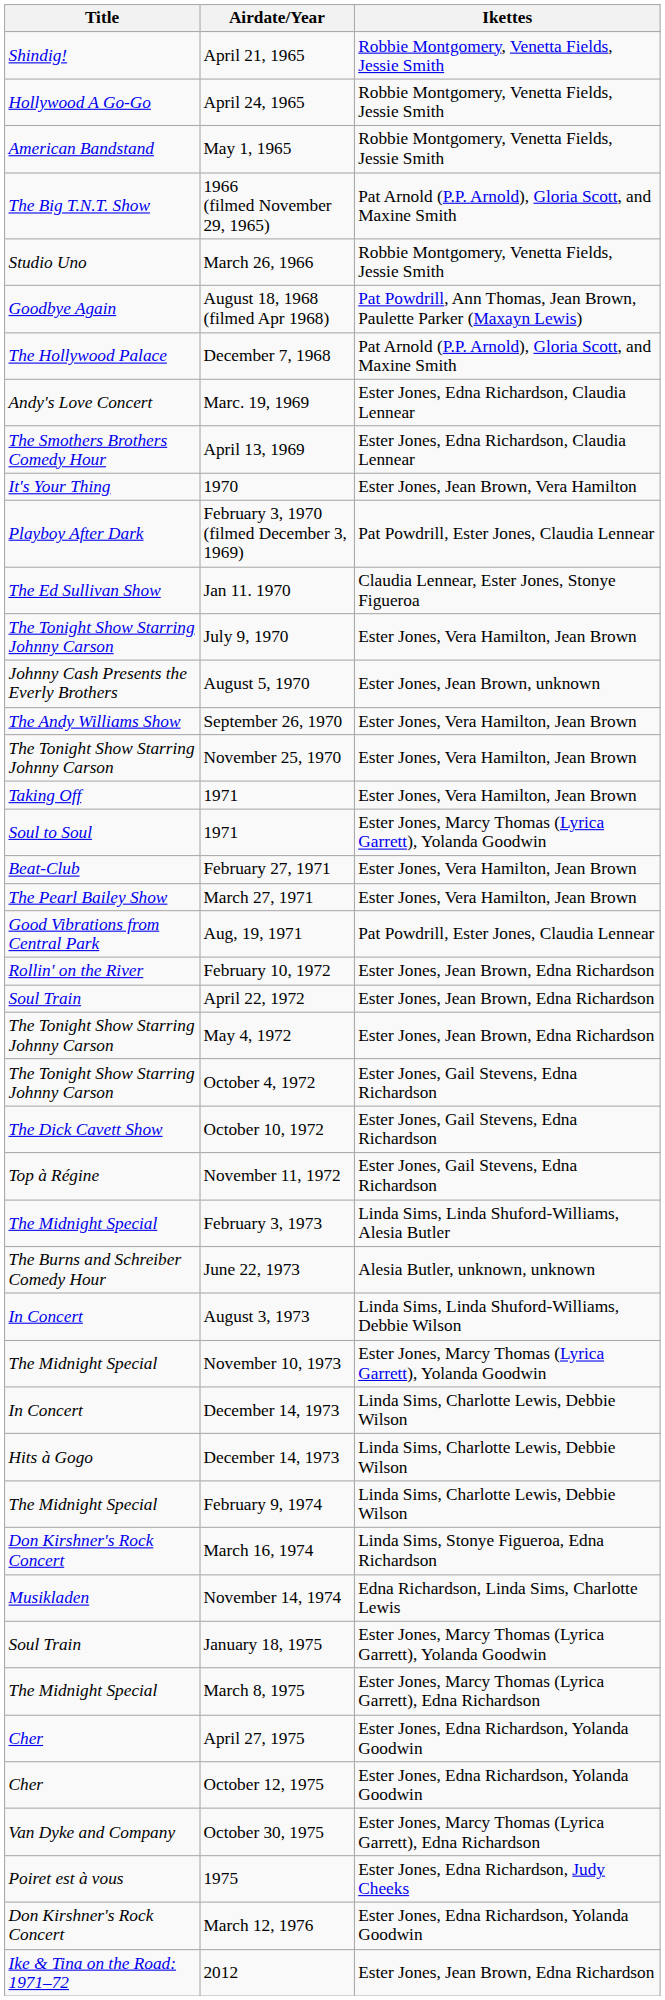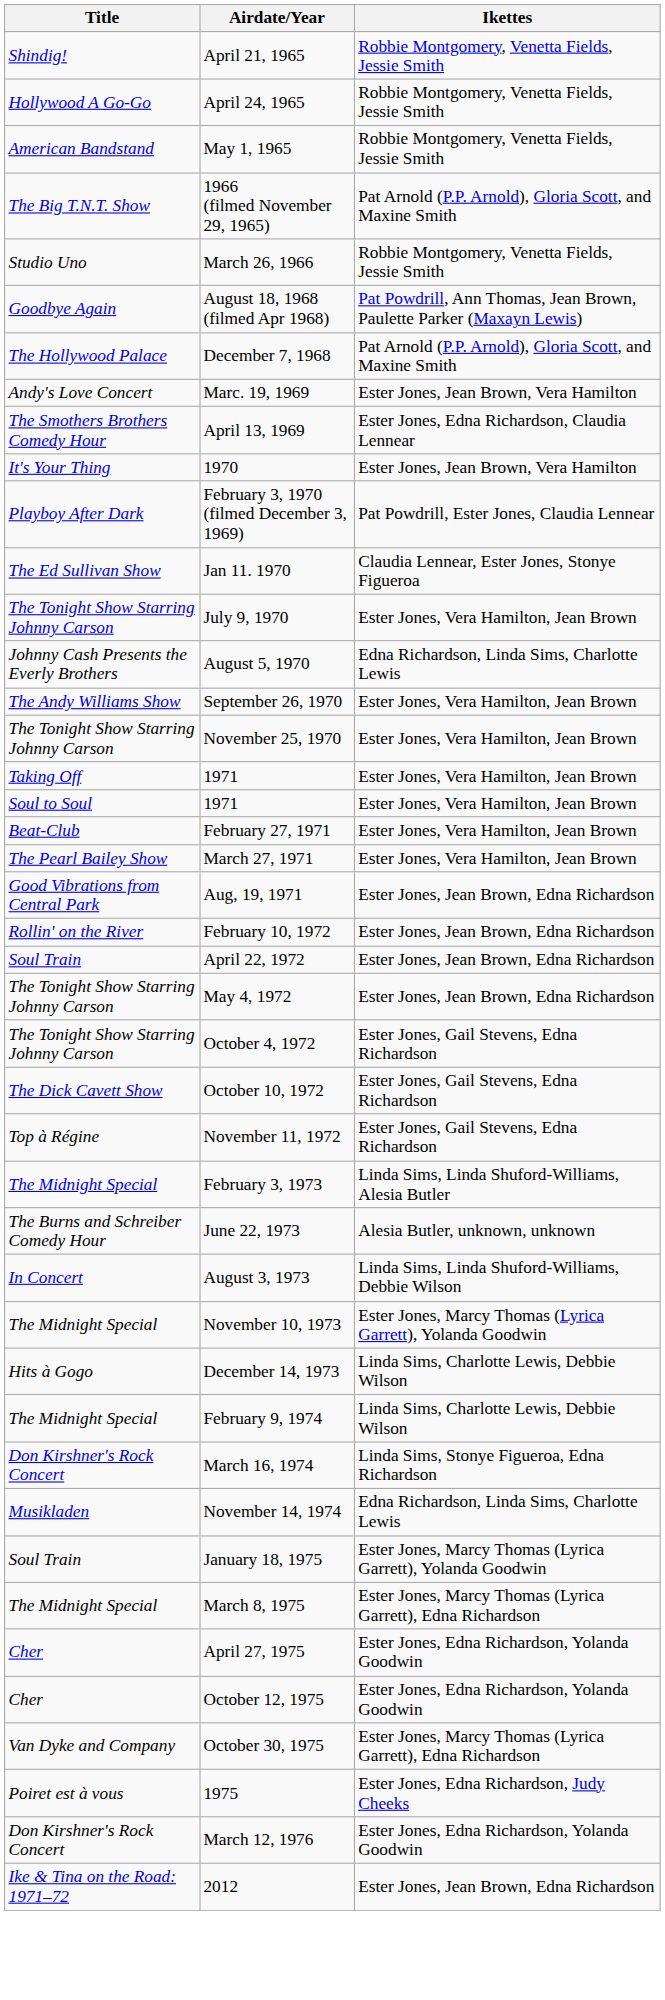Marc. 19, 1969 | Ikettes: Ester Jones, Edna Richardson, Claudia Lennear -> Ester Jones, Jean Brown, Vera Hamilton
August 5, 1970 | Ikettes: Ester Jones, Jean Brown, unknown -> Edna Richardson, Linda Sims, Charlotte Lewis
Soul to Soul / 1971 | Ikettes: Ester Jones, Marcy Thomas (Lyrica Garrett), Yolanda Goodwin -> Ester Jones, Vera Hamilton, Jean Brown
Aug, 19, 1971 | Ikettes: Pat Powdrill, Ester Jones, Claudia Lennear -> Ester Jones, Jean Brown, Edna Richardson
- row: In Concert | December 14, 1973 | Linda Sims, Charlotte Lewis, Debbie Wilson
